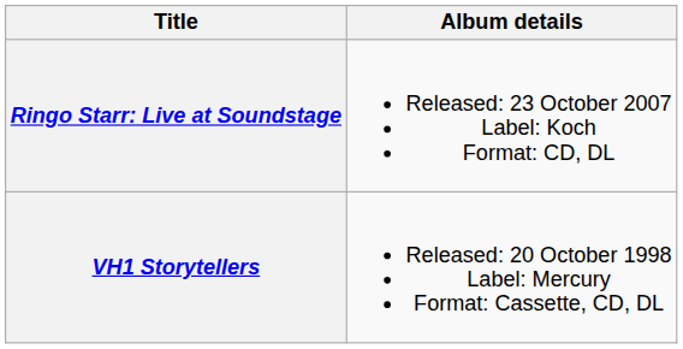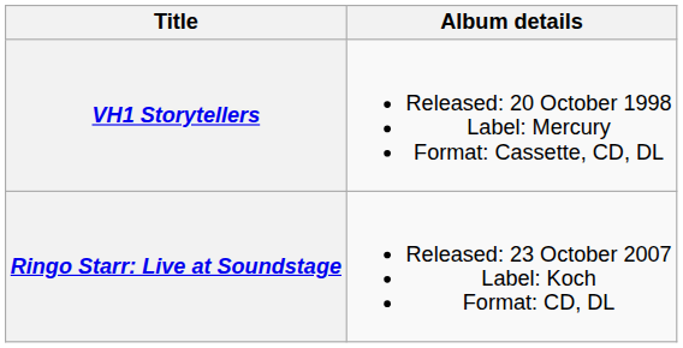rows swapped: VH1 Storytellers <-> Ringo Starr: Live at Soundstage
